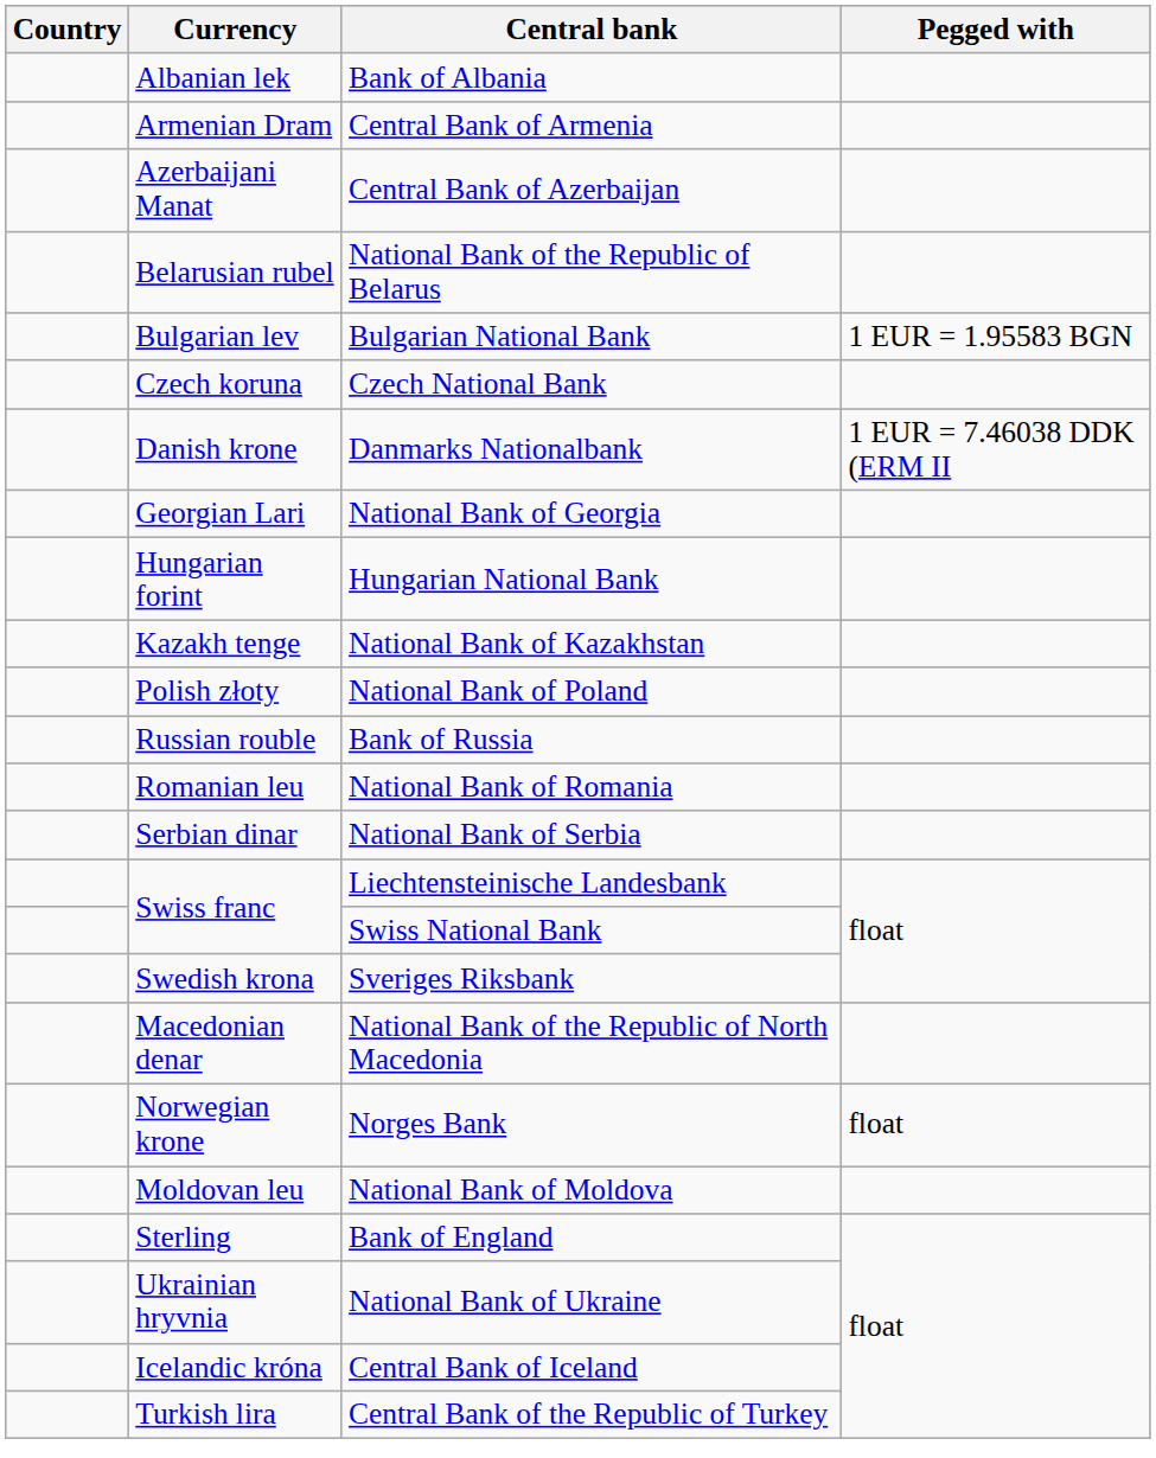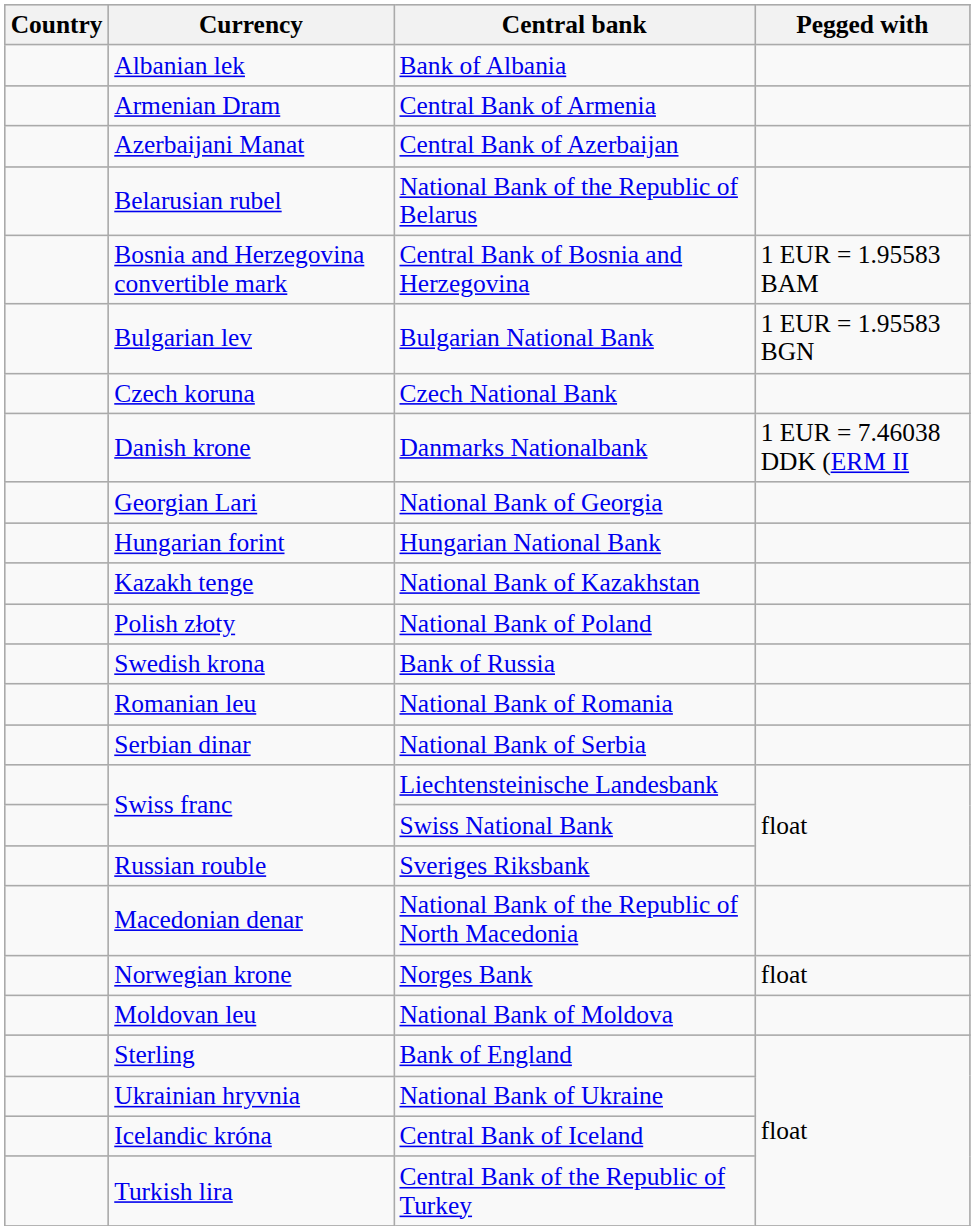+ row: Bosnia and Herzegovina convertible mark | Central Bank of Bosnia and Herzegovina | 1 EUR = 1.95583 BAM
Bank of Russia | Currency: Russian rouble -> Swedish krona
Sveriges Riksbank | Currency: Swedish krona -> Russian rouble
